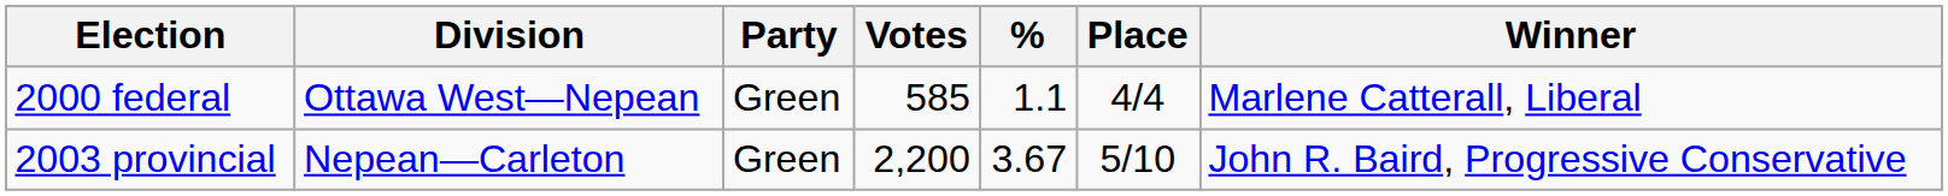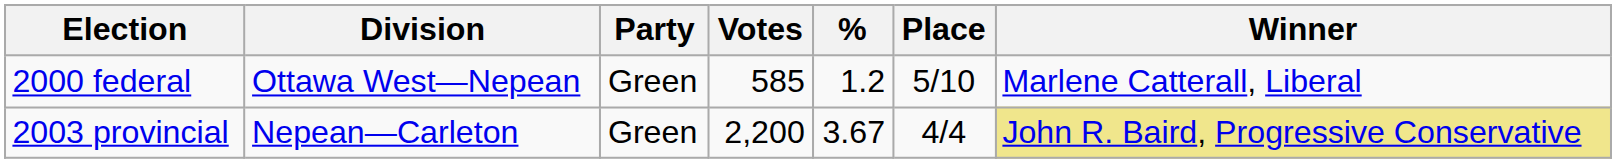2000 federal | %: 1.1 -> 1.2
2000 federal | Place: 4/4 -> 5/10
2003 provincial | Place: 5/10 -> 4/4
2003 provincial | Winner: no background -> khaki background
